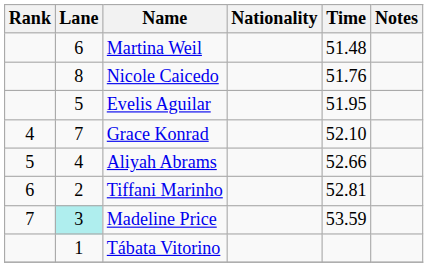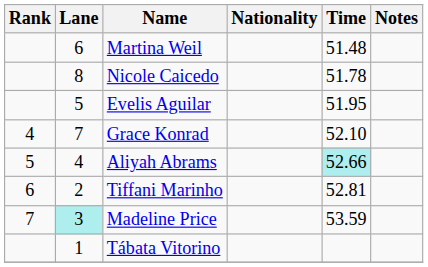Nicole Caicedo | Time: 51.76 -> 51.78
Aliyah Abrams | Time: no background -> paleturquoise background
